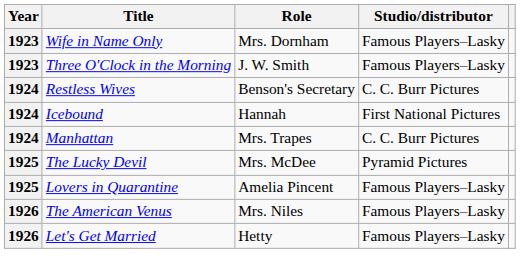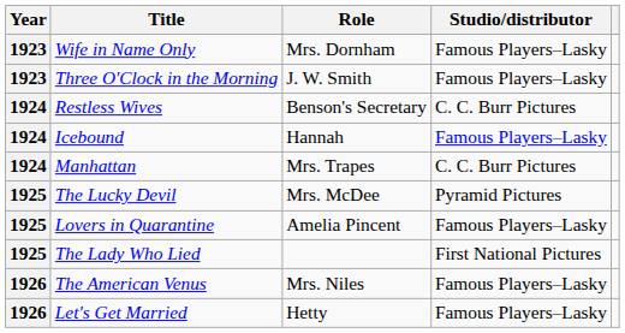Icebound | Studio/distributor: First National Pictures -> Famous Players–Lasky
+ row: 1925 | The Lady Who Lied | First National Pictures
